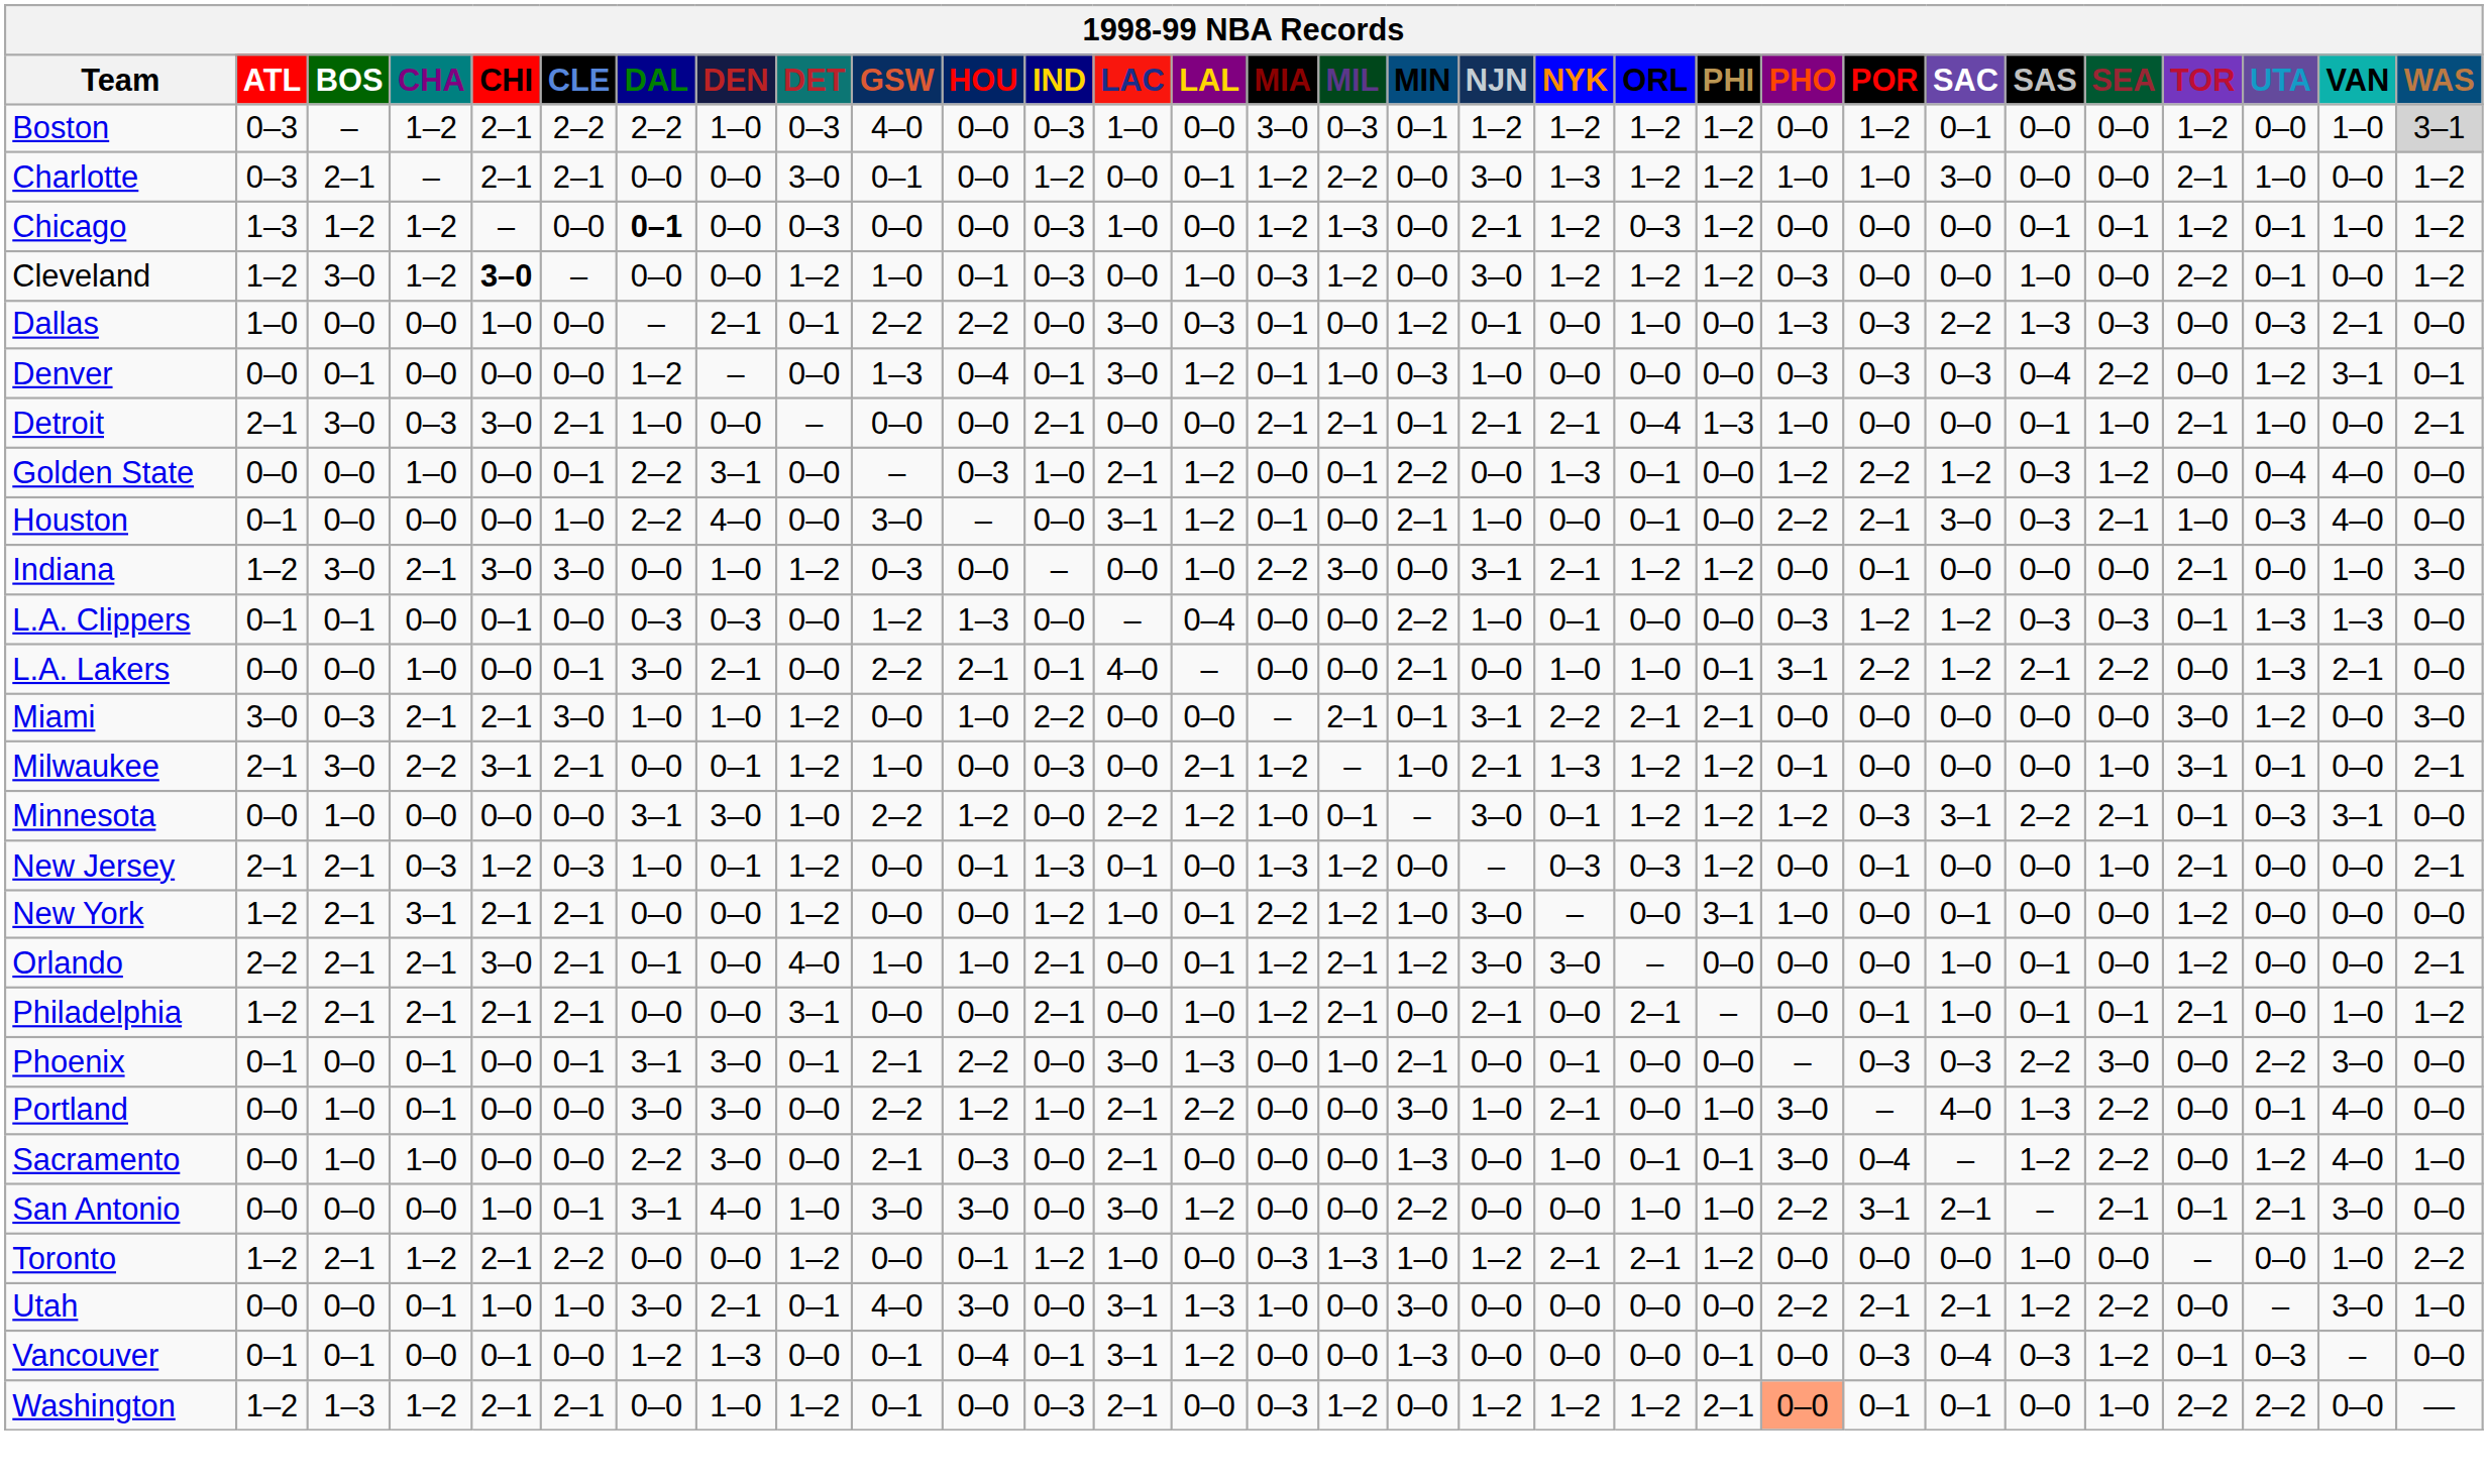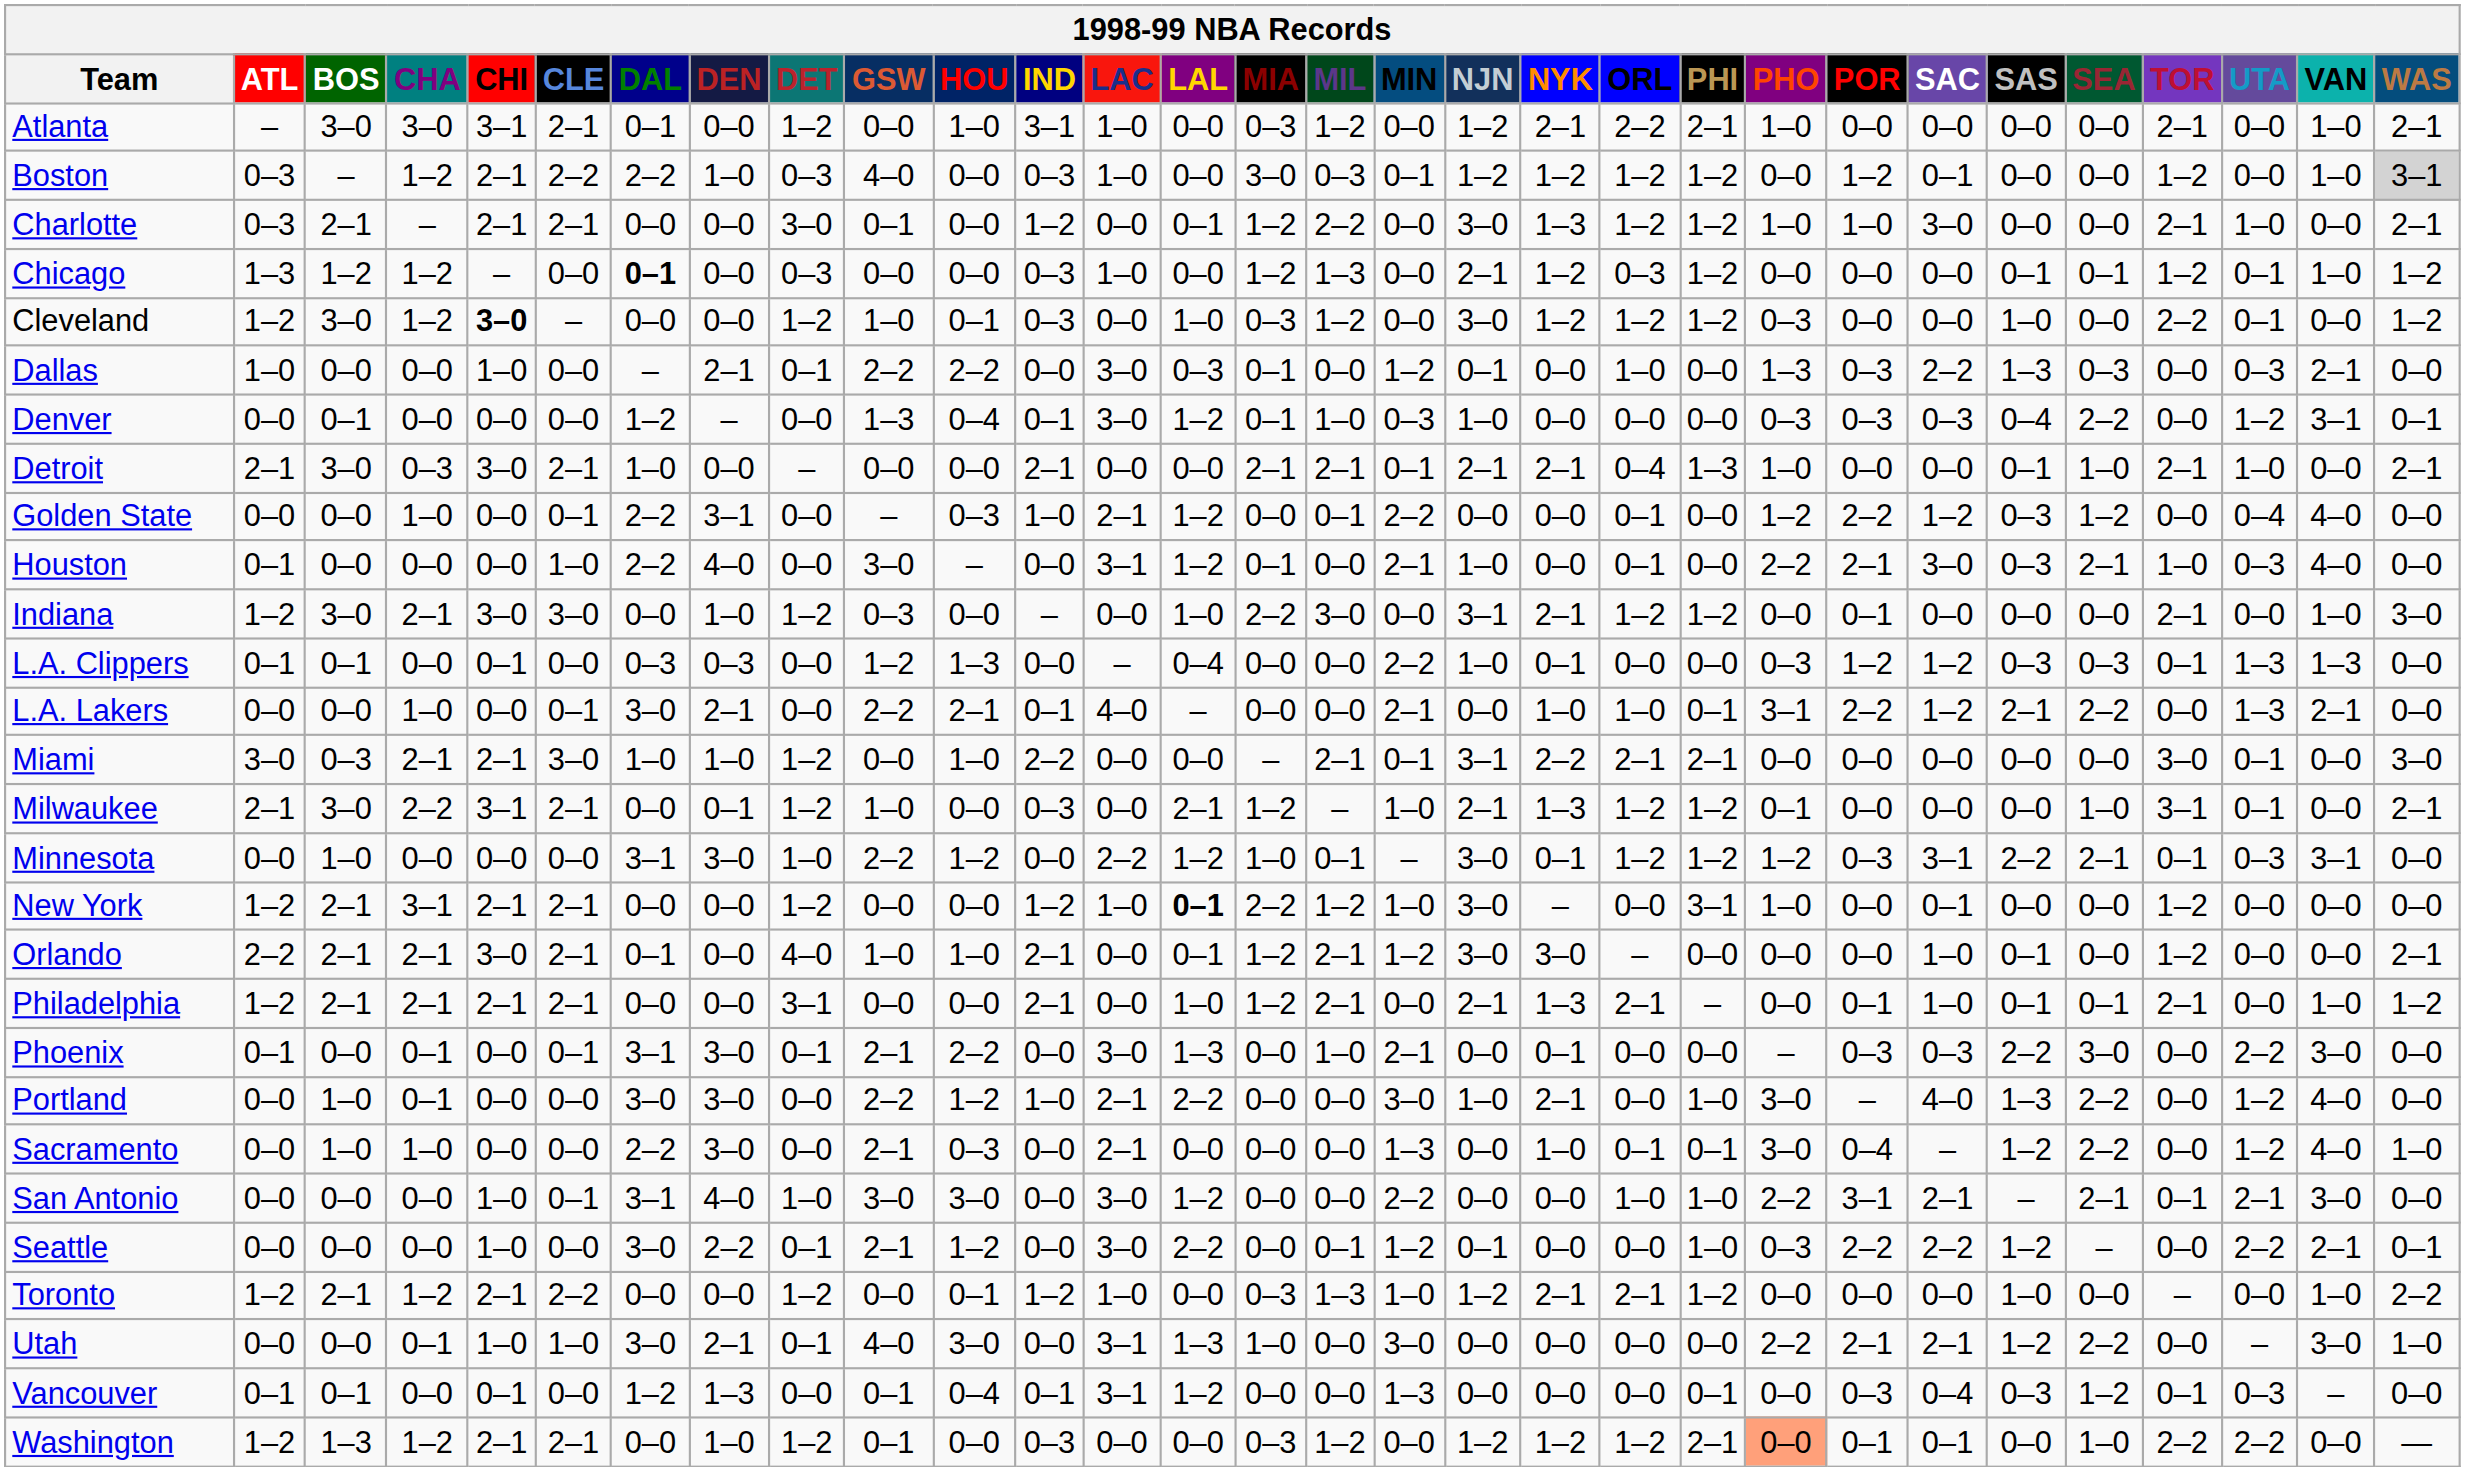+ row: Atlanta | – | 3–0 | 3–0 | 3–1 | 2–1 | 0–1 | 0–0 | 1–2 | 0–0 | 1–0 | 3–1 | 1–0 | 0–0 | 0–3 | 1–2 | 0–0 | 1–2 | 2–1 | 2–2 | 2–1 | 1–0 | 0–0 | 0–0 | 0–0 | 0–0 | 2–1 | 0–0 | 1–0 | 2–1
Charlotte | WAS: 1–2 -> 2–1
Golden State | NYK: 1–3 -> 0–0
Miami | UTA: 1–2 -> 0–1
- row: New Jersey | 2–1 | 2–1 | 0–3 | 1–2 | 0–3 | 1–0 | 0–1 | 1–2 | 0–0 | 0–1 | 1–3 | 0–1 | 0–0 | 1–3 | 1–2 | 0–0 | – | 0–3 | 0–3 | 1–2 | 0–0 | 0–1 | 0–0 | 0–0 | 1–0 | 2–1 | 0–0 | 0–0 | 2–1
New York | LAL: normal -> bold
Philadelphia | NYK: 0–0 -> 1–3
Portland | UTA: 0–1 -> 1–2
+ row: Seattle | 0–0 | 0–0 | 0–0 | 1–0 | 0–0 | 3–0 | 2–2 | 0–1 | 2–1 | 1–2 | 0–0 | 3–0 | 2–2 | 0–0 | 0–1 | 1–2 | 0–1 | 0–0 | 0–0 | 1–0 | 0–3 | 2–2 | 2–2 | 1–2 | – | 0–0 | 2–2 | 2–1 | 0–1
Washington | LAC: 2–1 -> 0–0
